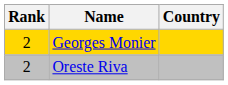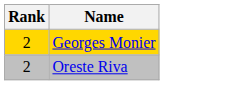- column: Country
